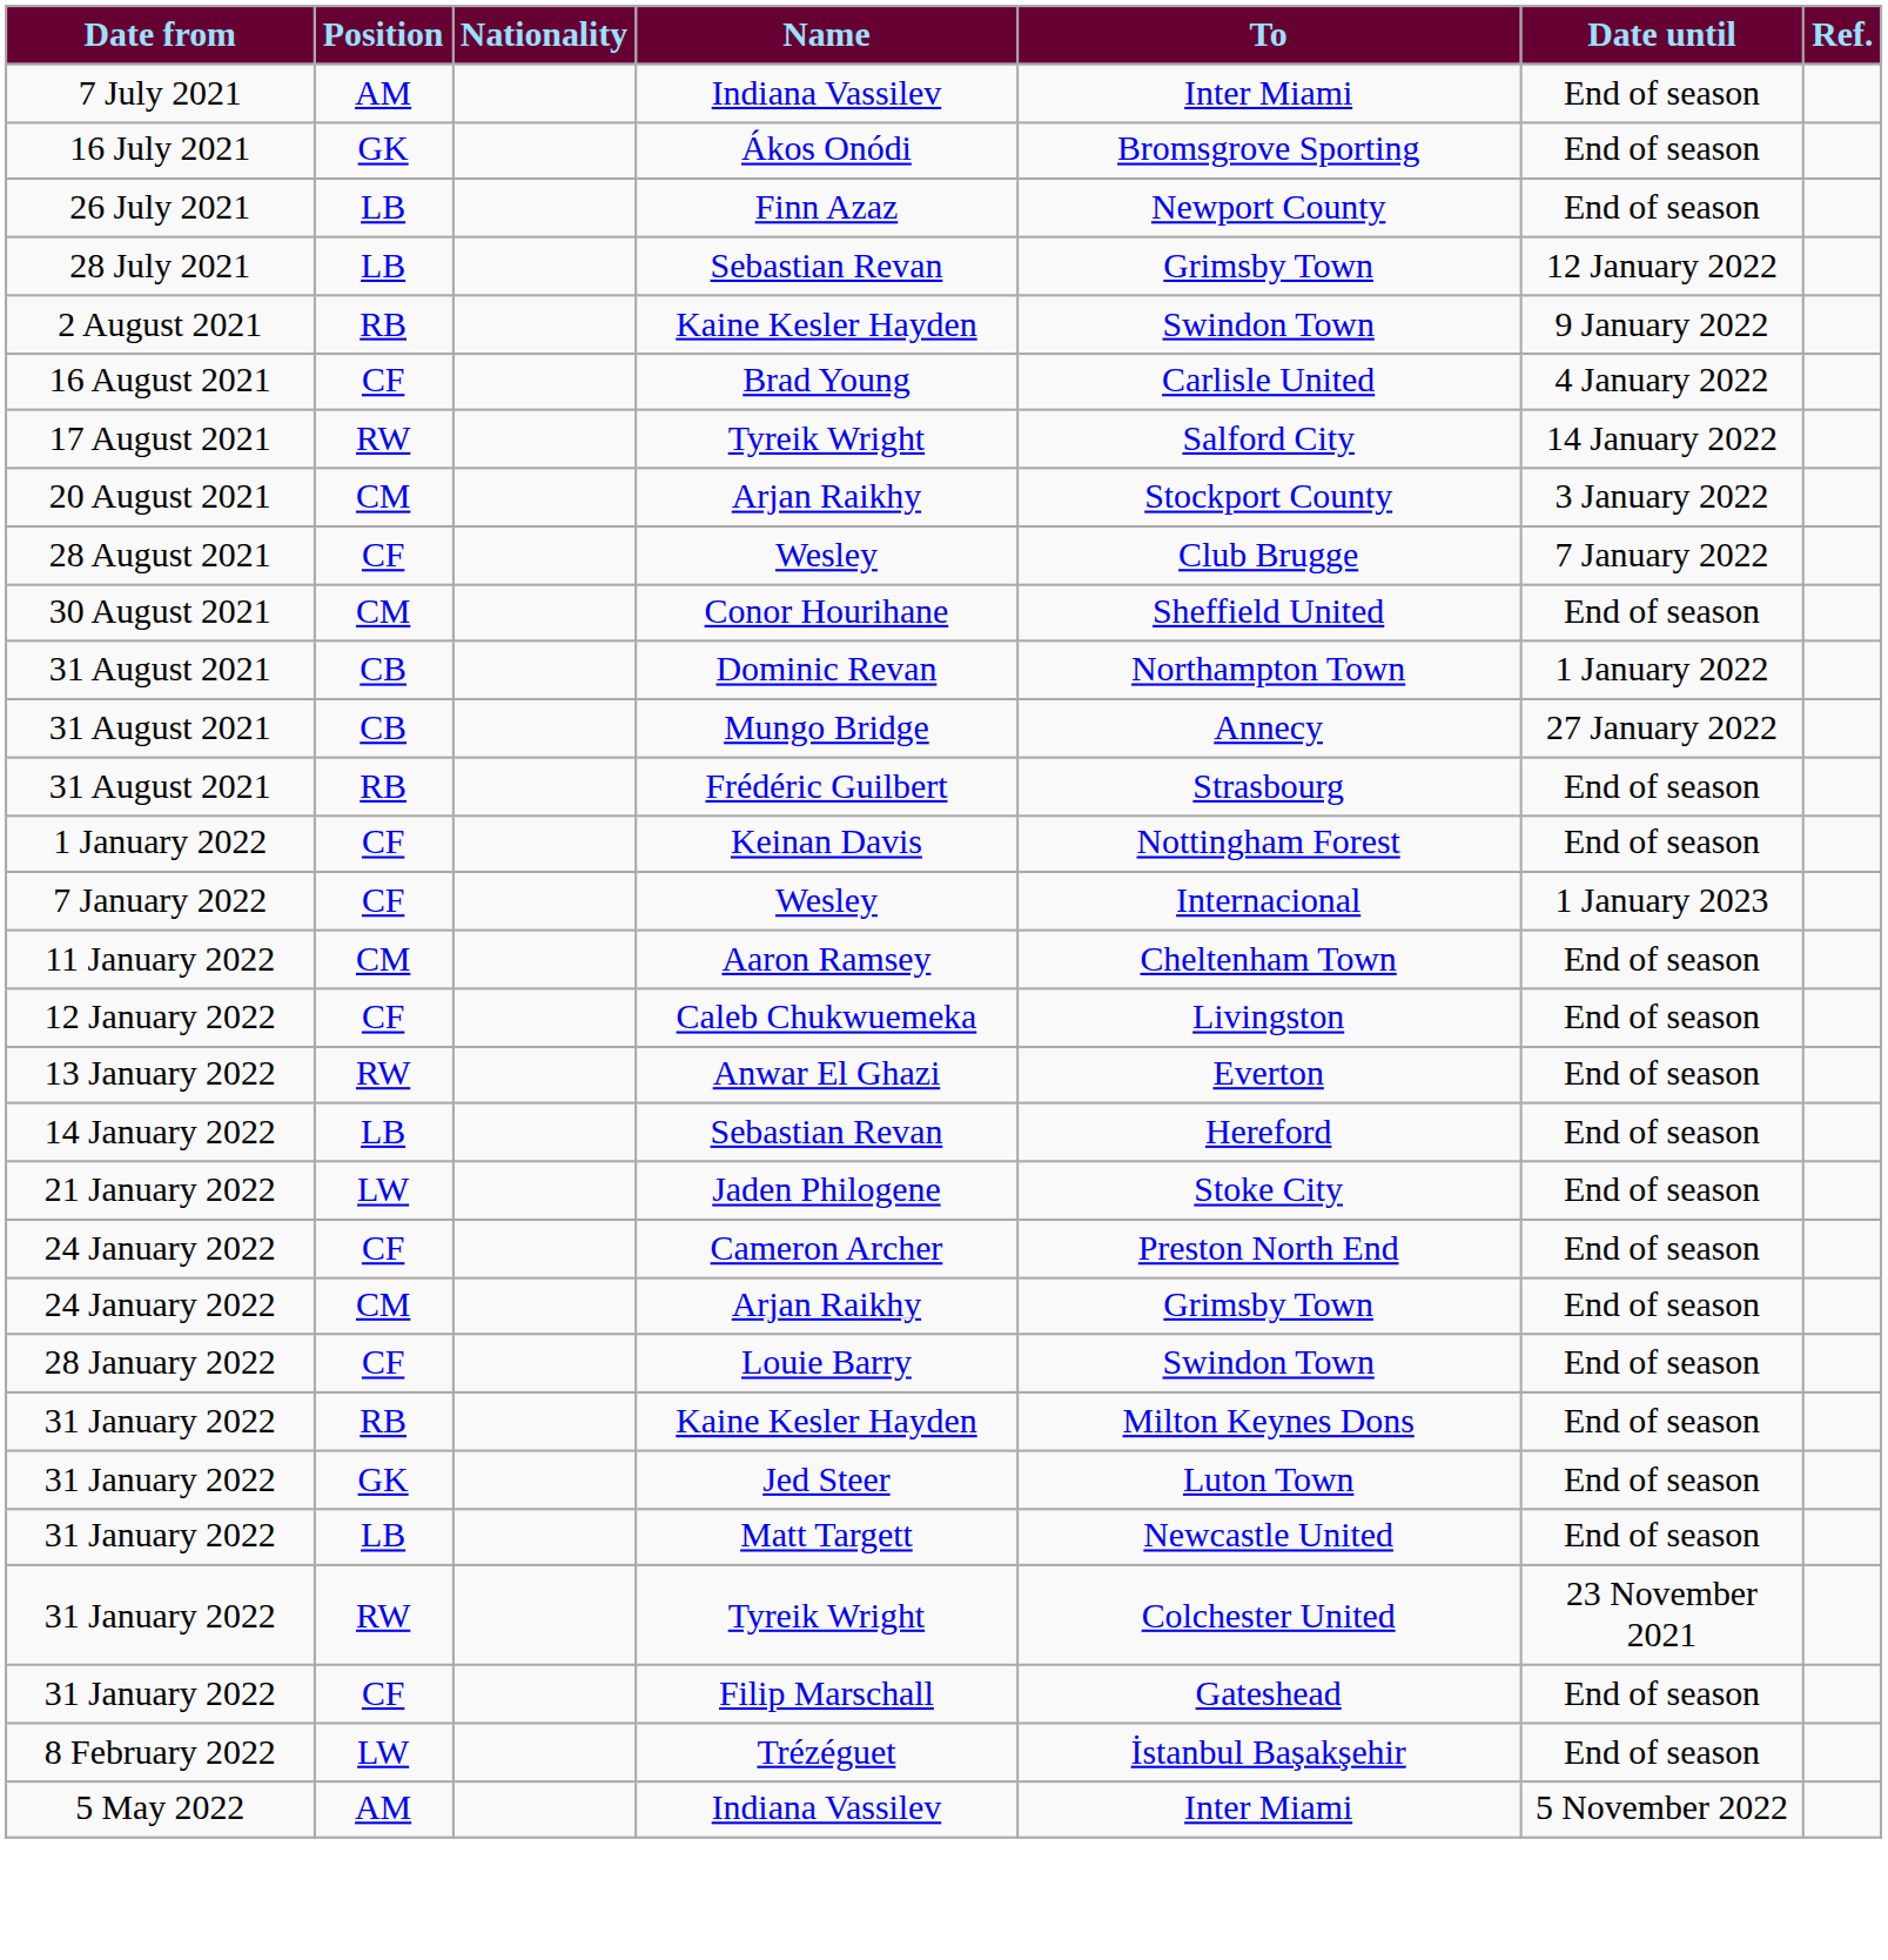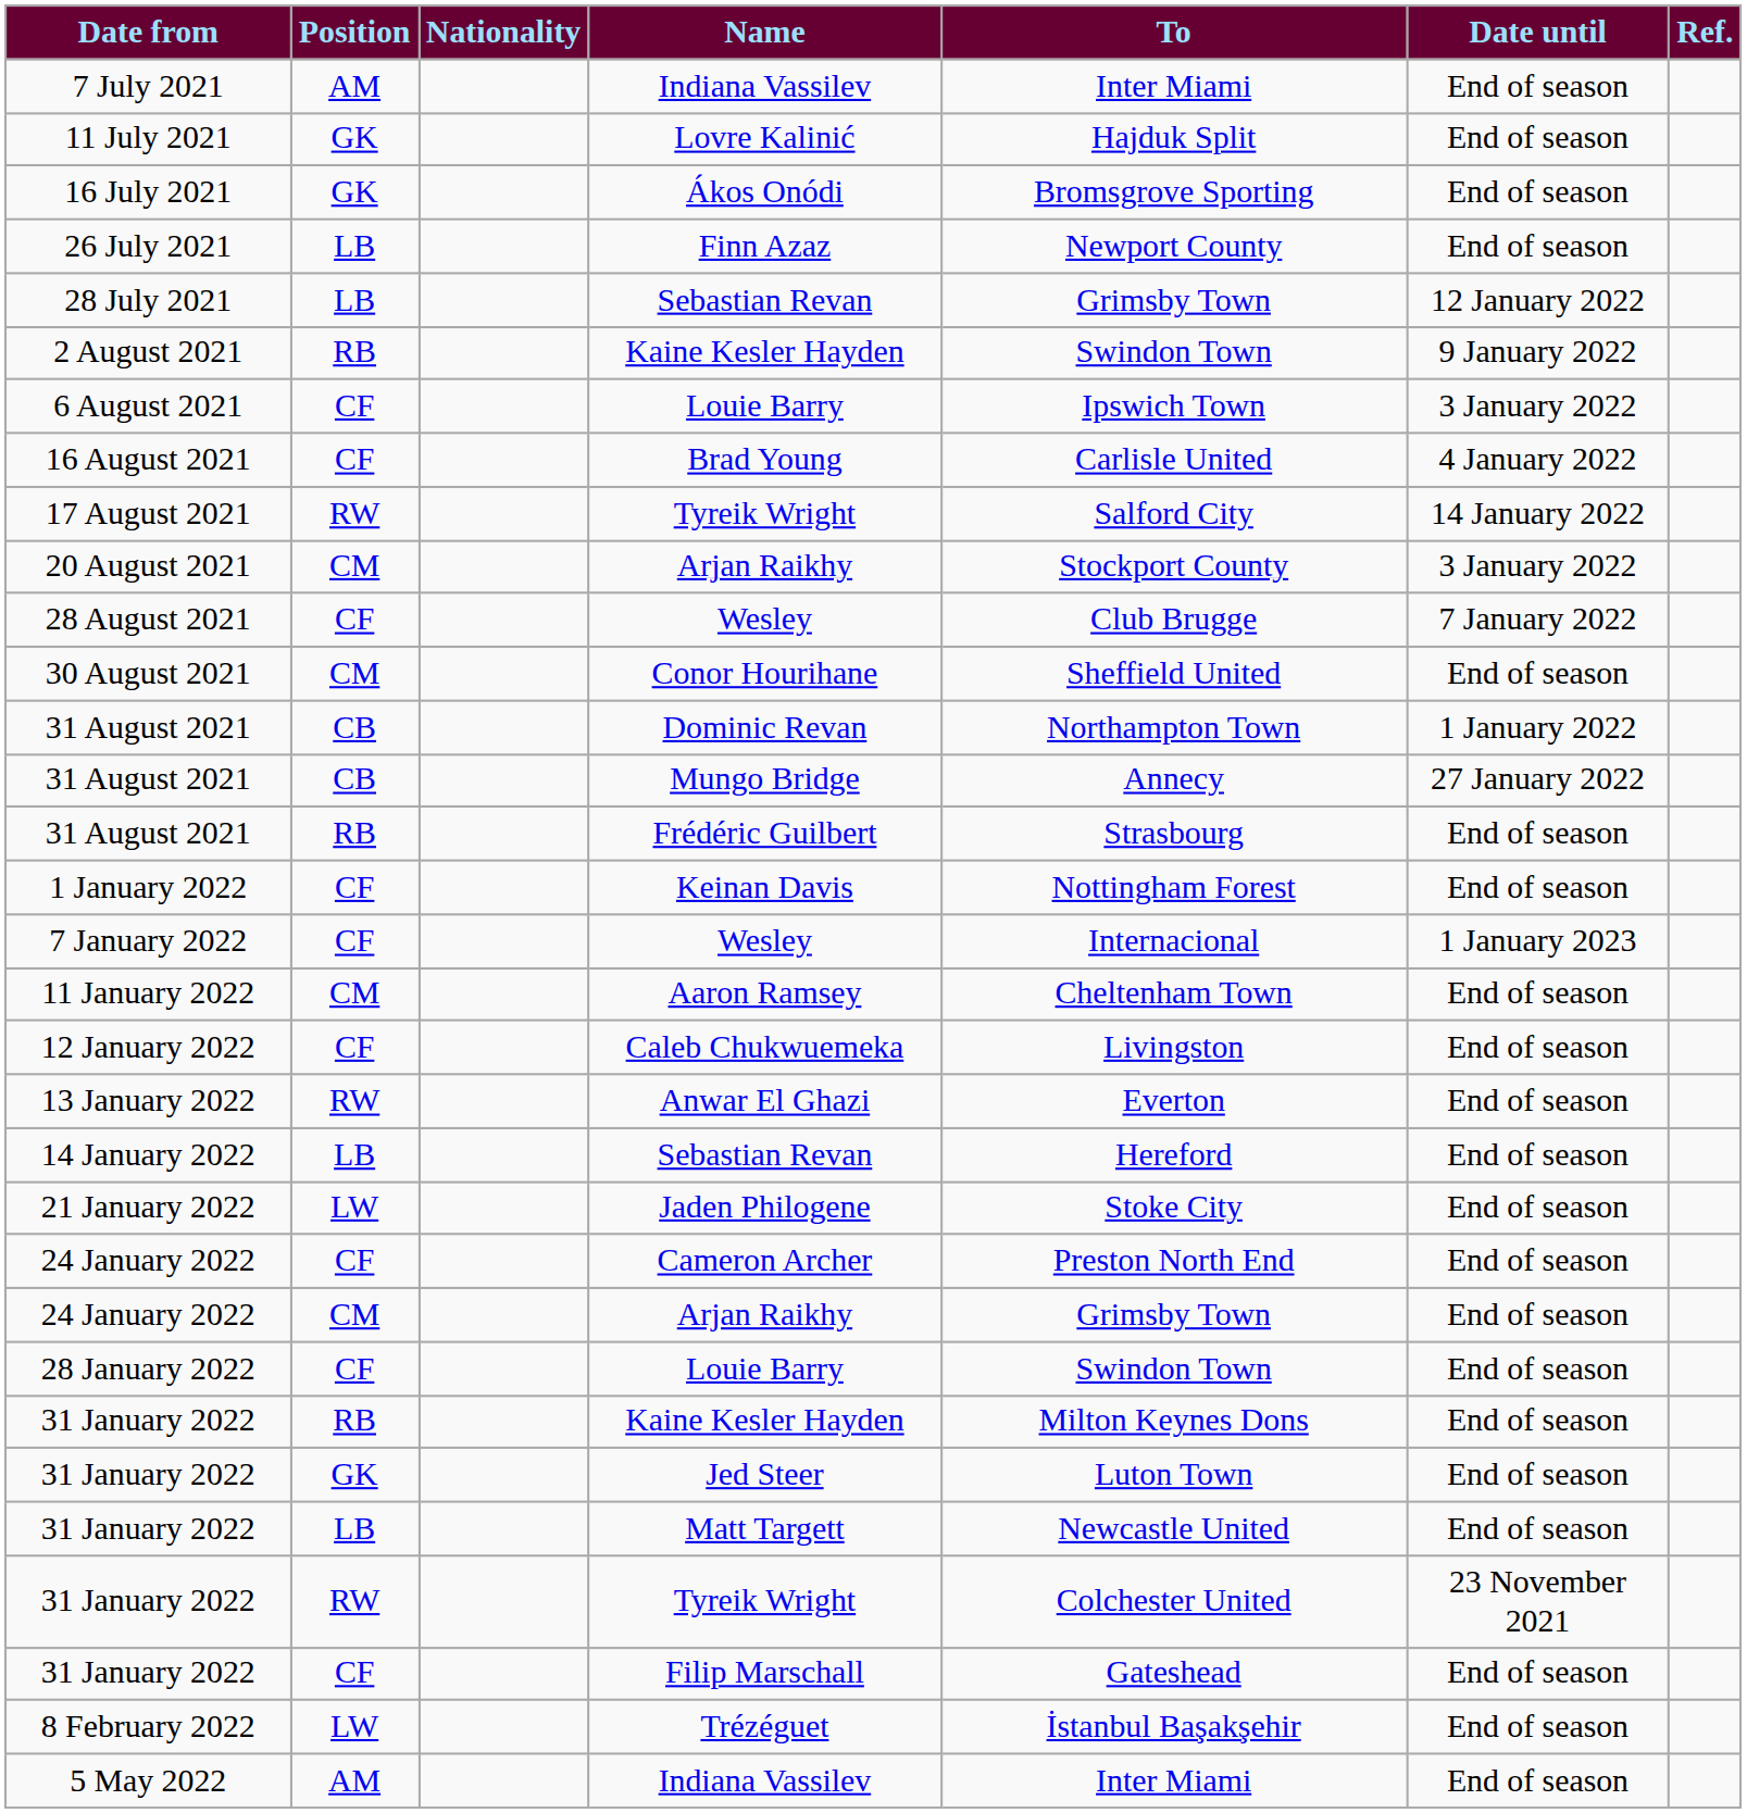+ row: 11 July 2021 | GK | Lovre Kalinić | Hajduk Split | End of season
+ row: 6 August 2021 | CF | Louie Barry | Ipswich Town | 3 January 2022
5 May 2022 | Date until: 5 November 2022 -> End of season
